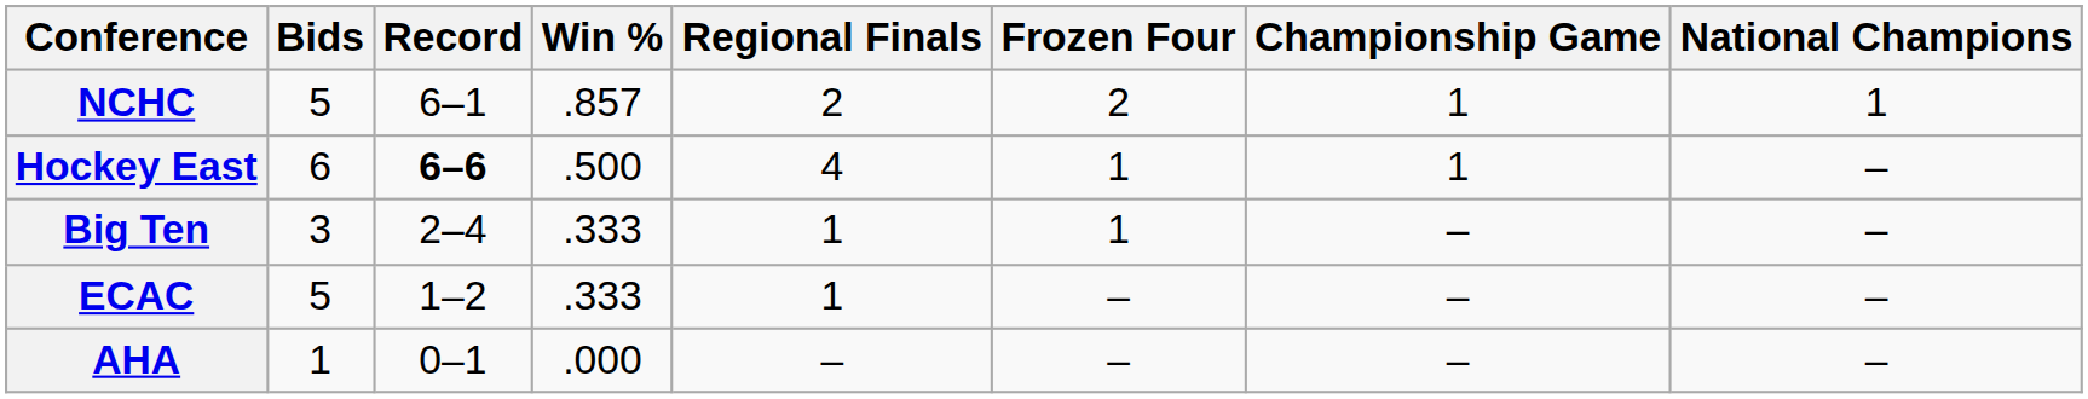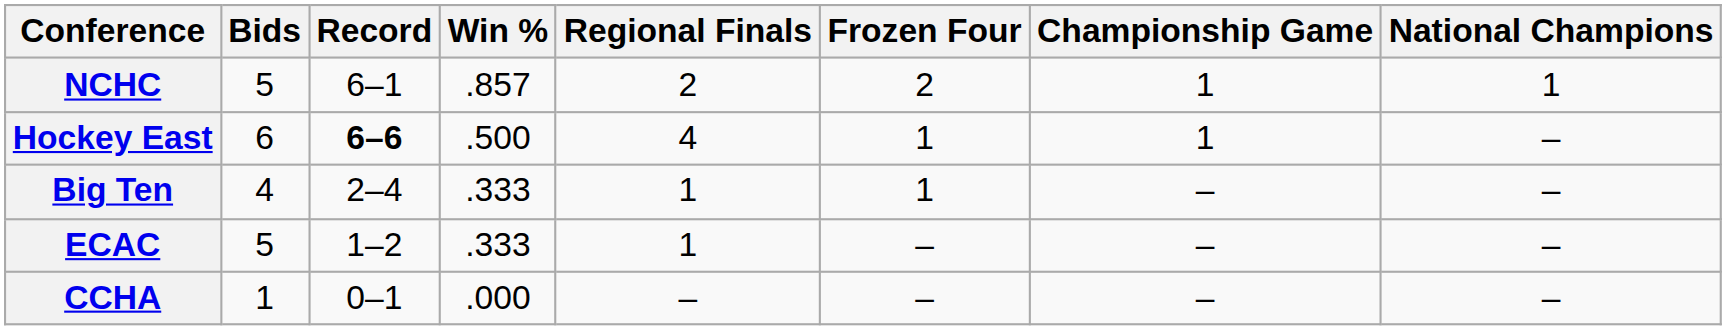Big Ten | Bids: 3 -> 4
- row: AHA | 1 | 0–1 | .000 | – | – | – | –
+ row: CCHA | 1 | 0–1 | .000 | – | – | – | –
